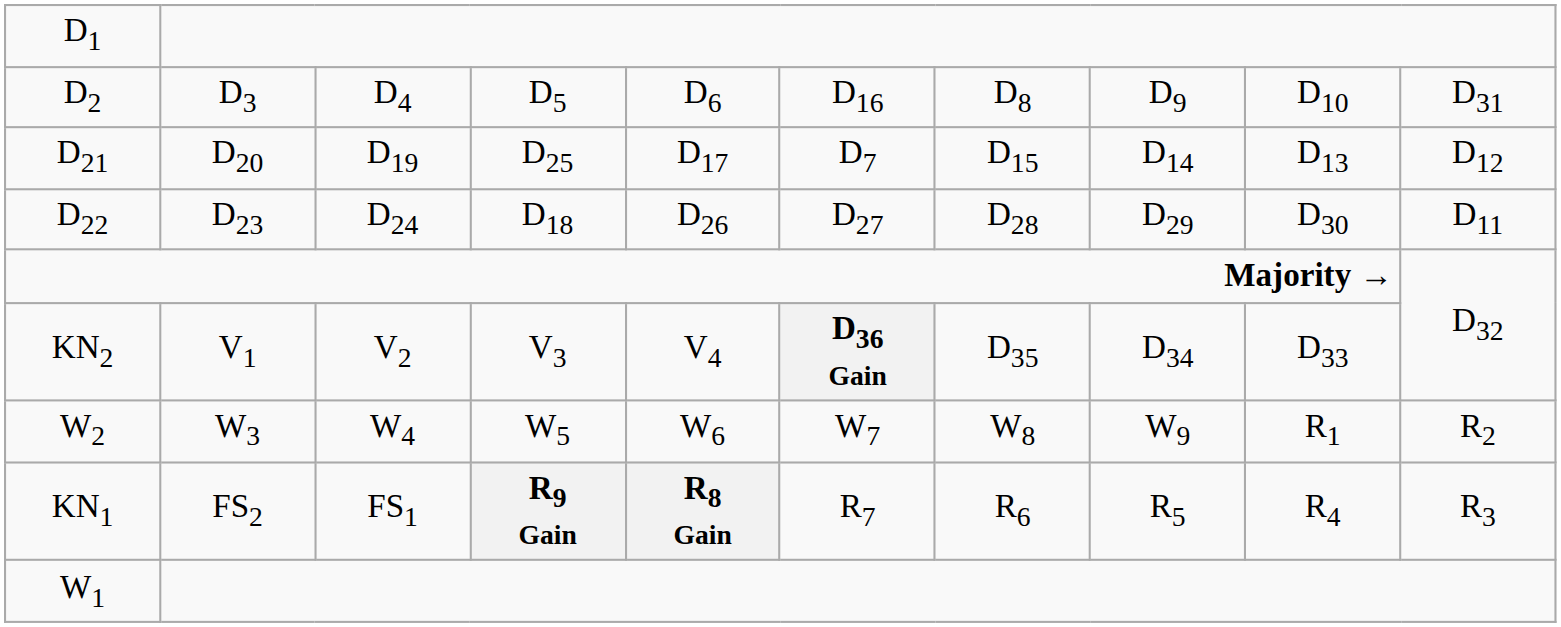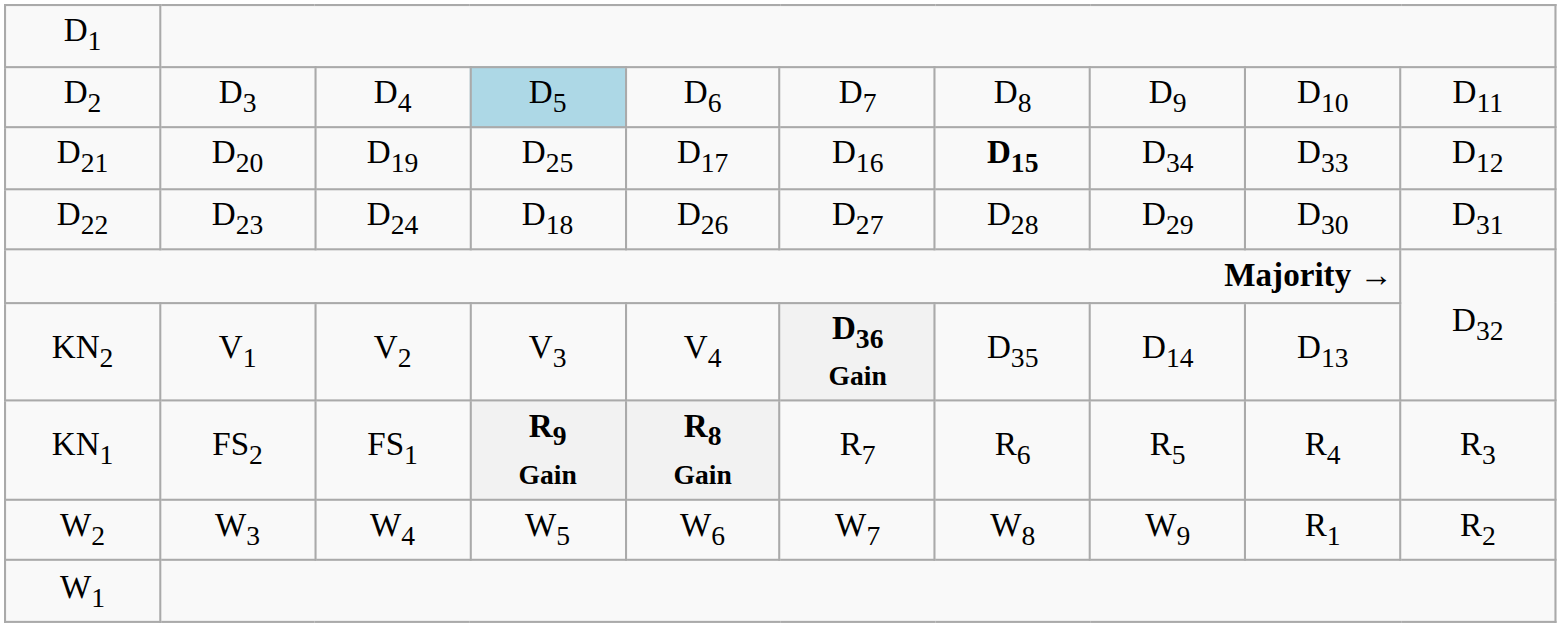D2 | column 4: no background -> lightblue background
D2 | column 6: D16 -> D7
D2 | column 10: D31 -> D11
D21 | column 6: D7 -> D16
D21 | column 7: normal -> bold
D21 | column 8: D14 -> D34
D21 | column 9: D13 -> D33
D22 | column 10: D11 -> D31
KN2 | column 8: D34 -> D14
KN2 | column 9: D33 -> D13
rows swapped: KN1 <-> W2
